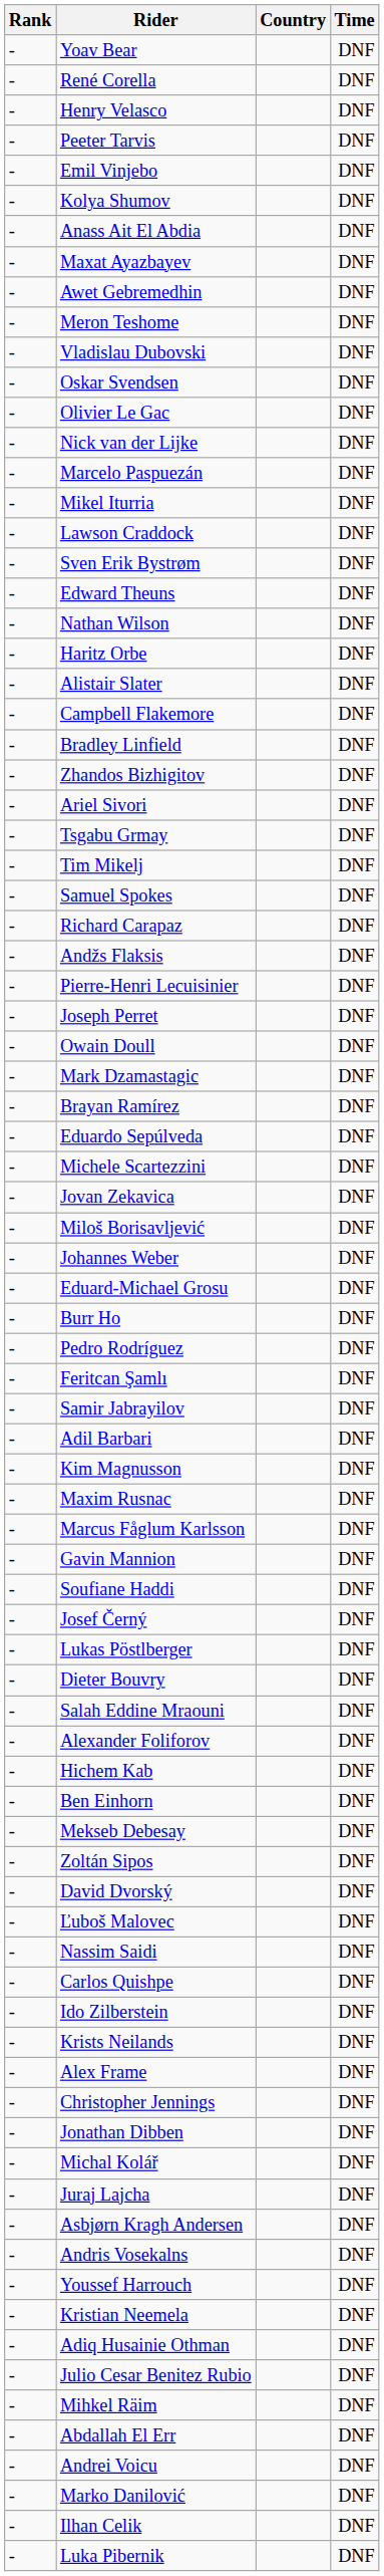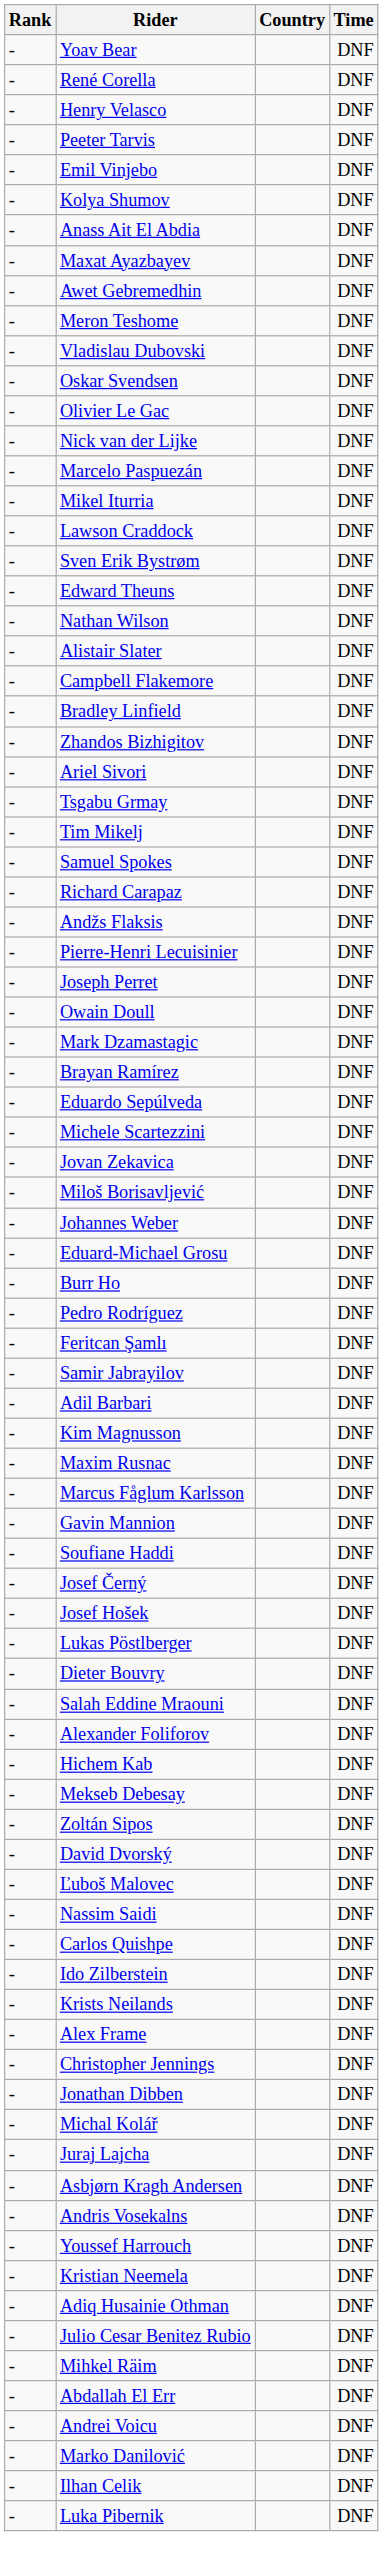- row: - | Haritz Orbe | DNF
+ row: - | Josef Hošek | DNF
- row: - | Ben Einhorn | DNF
